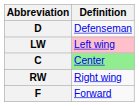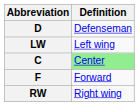LW | Definition: pink background -> no background
rows swapped: RW <-> F
